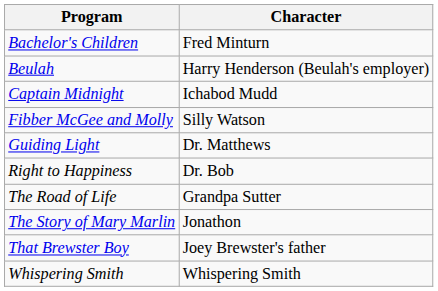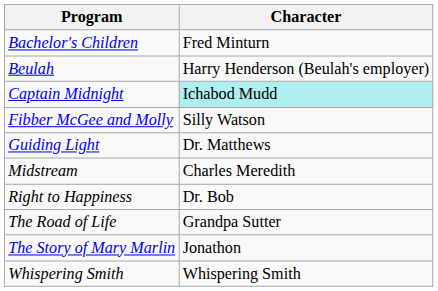Captain Midnight | Character: no background -> paleturquoise background
+ row: Midstream | Charles Meredith
- row: That Brewster Boy | Joey Brewster's father
